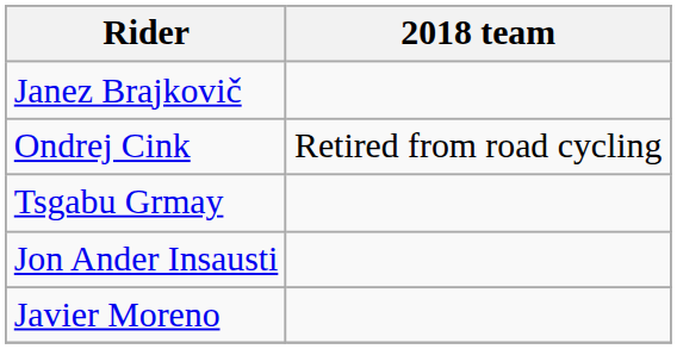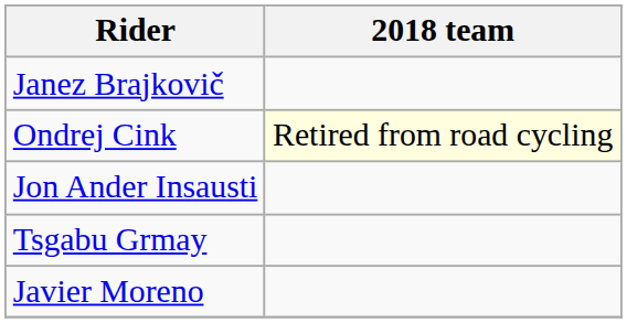Ondrej Cink | 2018 team: no background -> lightyellow background
rows swapped: Tsgabu Grmay <-> Jon Ander Insausti
